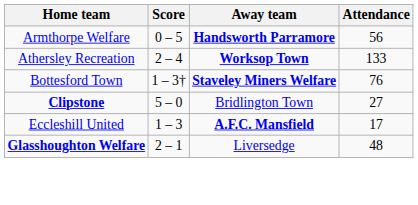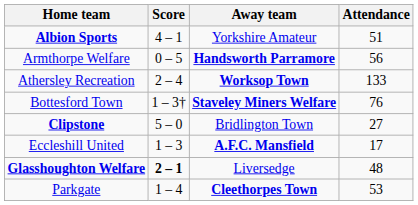+ row: Albion Sports | 4 – 1 | Yorkshire Amateur | 51
Glasshoughton Welfare | Score: normal -> bold
+ row: Parkgate | 1 – 4 | Cleethorpes Town | 53
